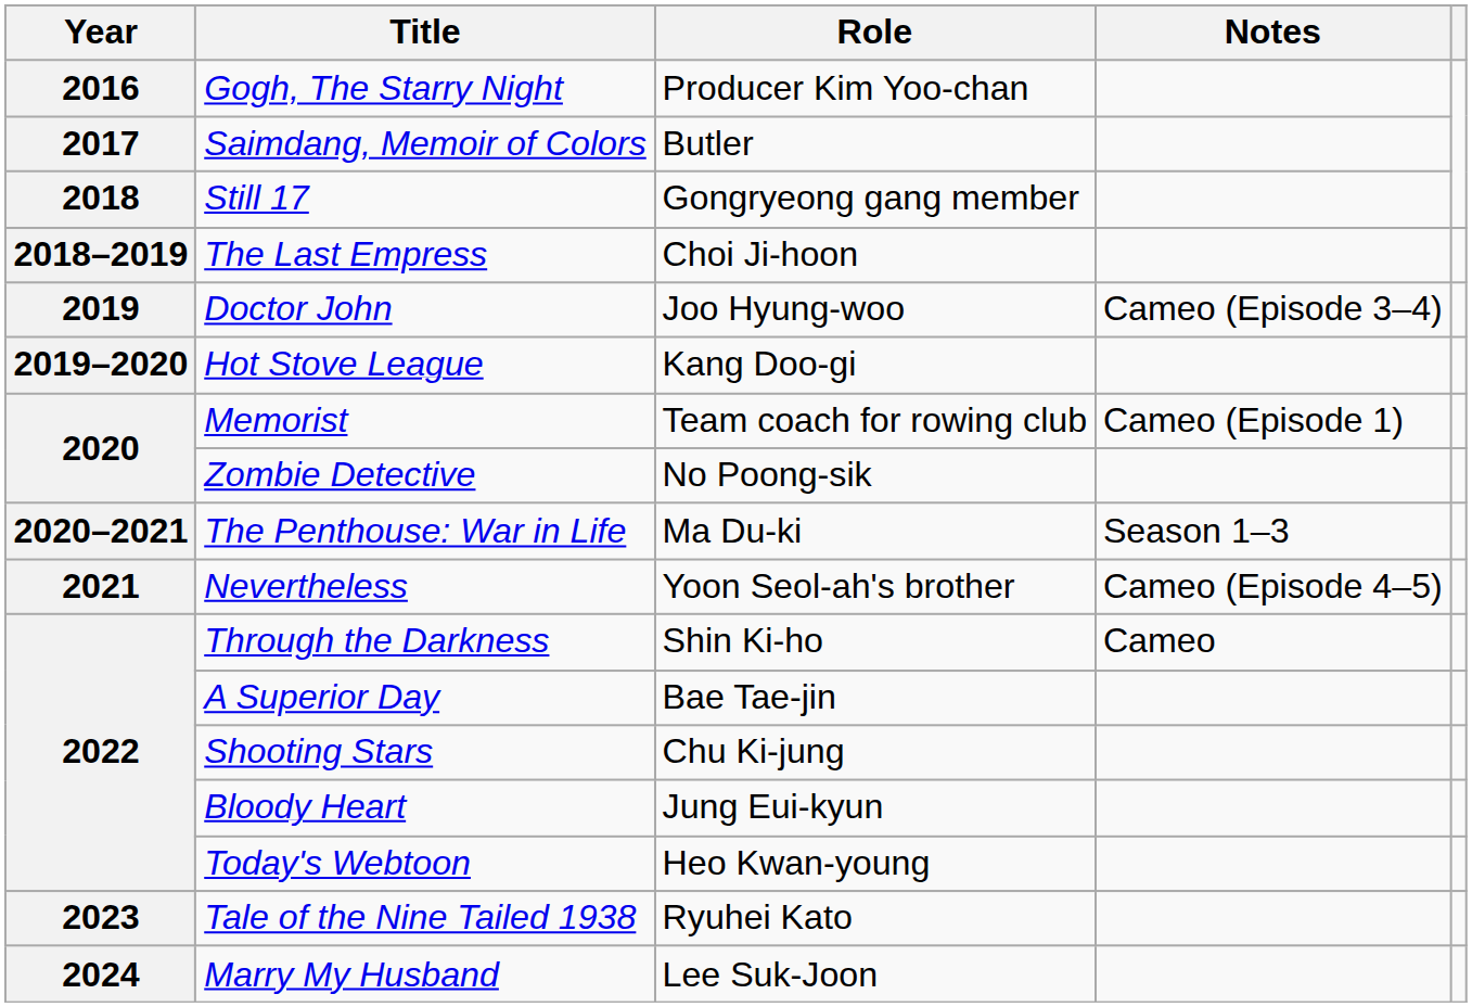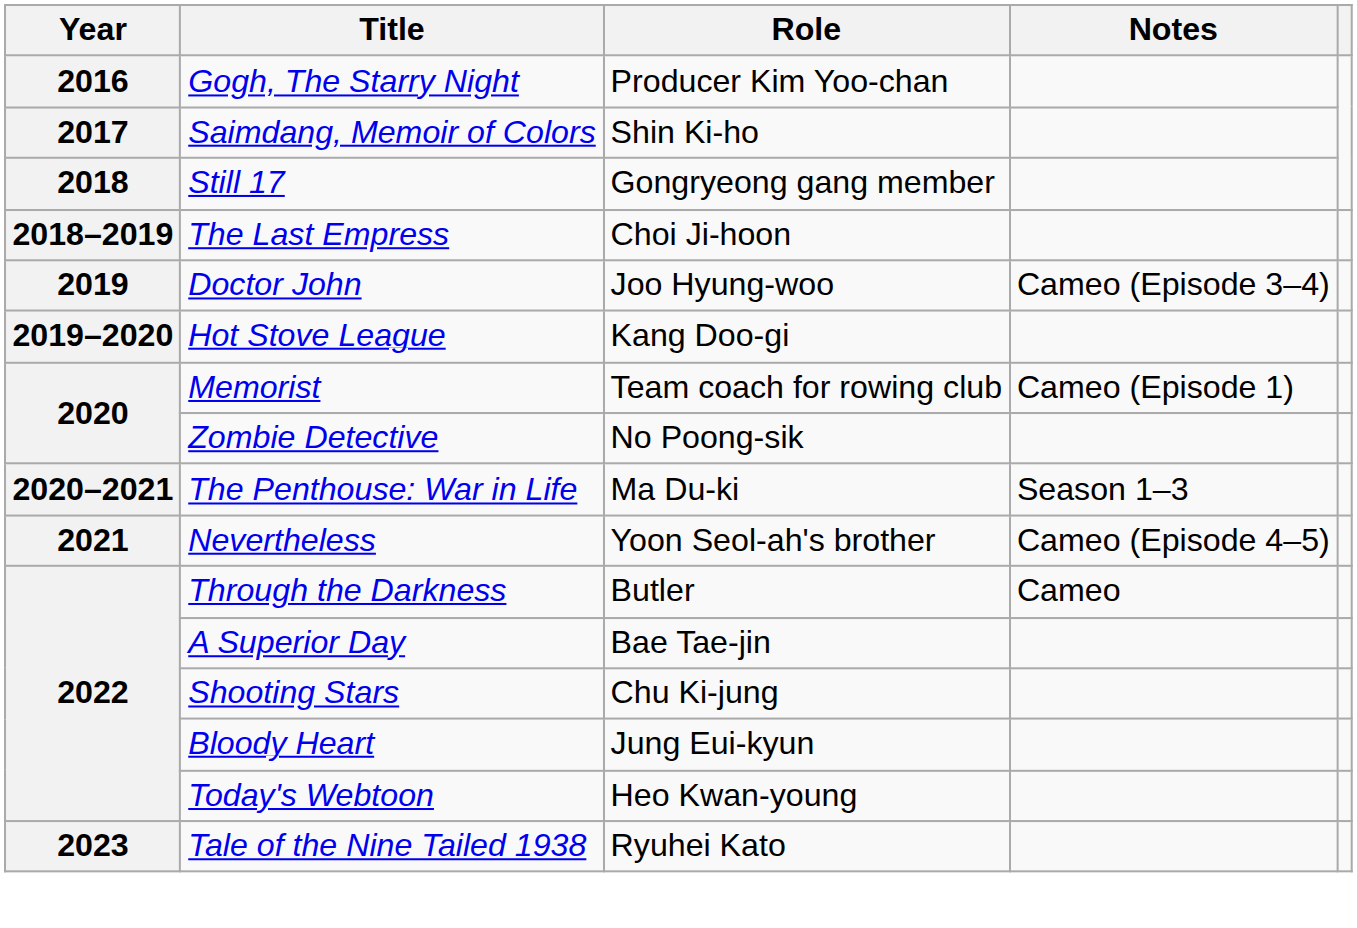Saimdang, Memoir of Colors | Role: Butler -> Shin Ki-ho
Through the Darkness | Role: Shin Ki-ho -> Butler
- row: 2024 | Marry My Husband | Lee Suk-Joon
